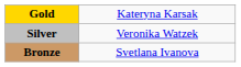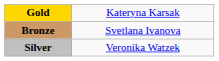rows swapped: Silver <-> Bronze
